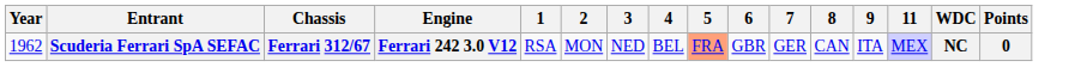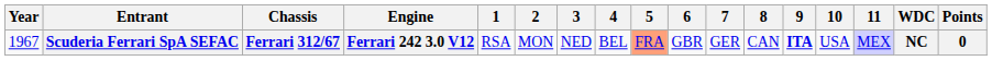+ column: 10 | USA
Scuderia Ferrari SpA SEFAC | Year: 1962 -> 1967
Scuderia Ferrari SpA SEFAC | 9: normal -> bold
